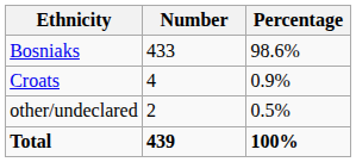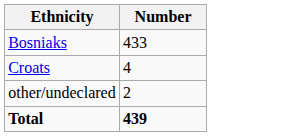- column: Percentage | 98.6% | 0.9% | 0.5% | 100%
